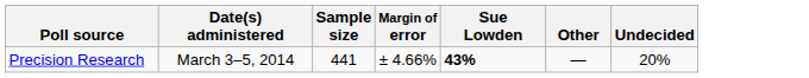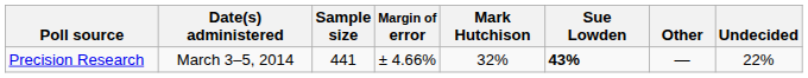+ column: Mark Hutchison | 32%
Precision Research | Undecided: 20% -> 22%
